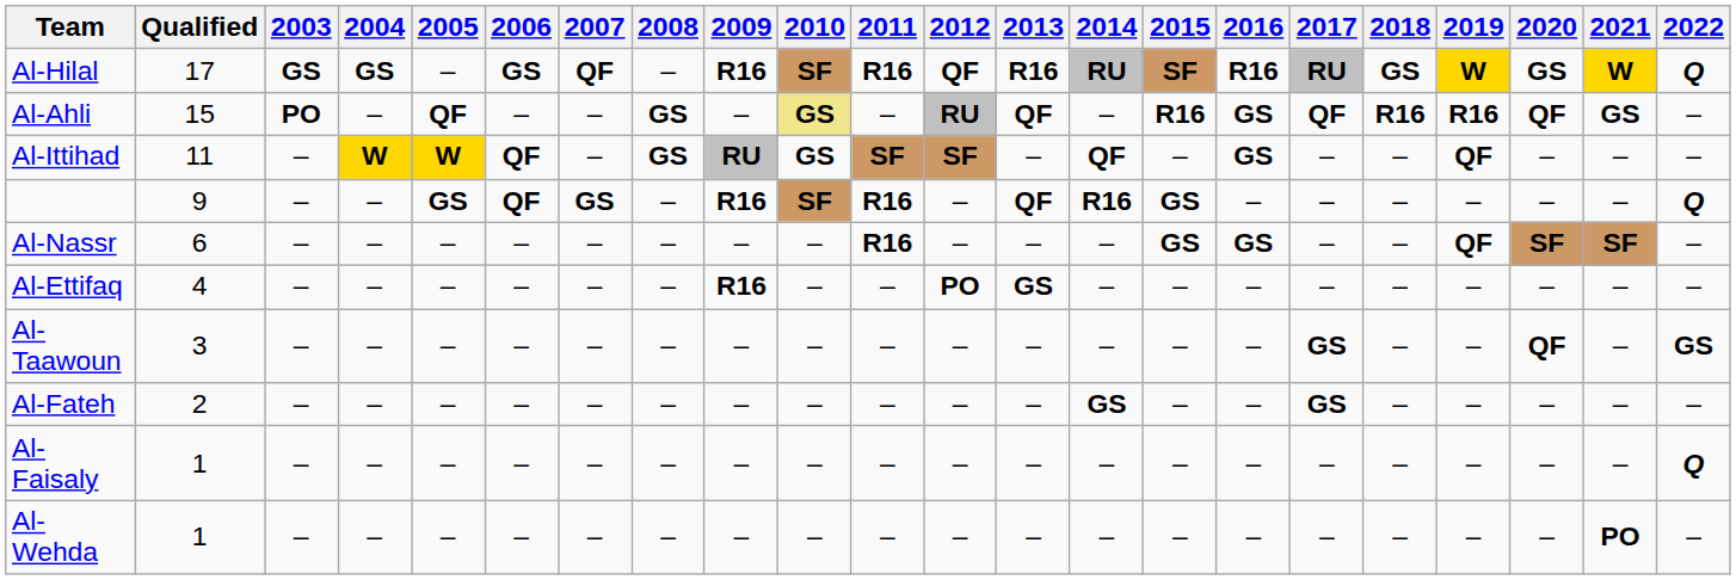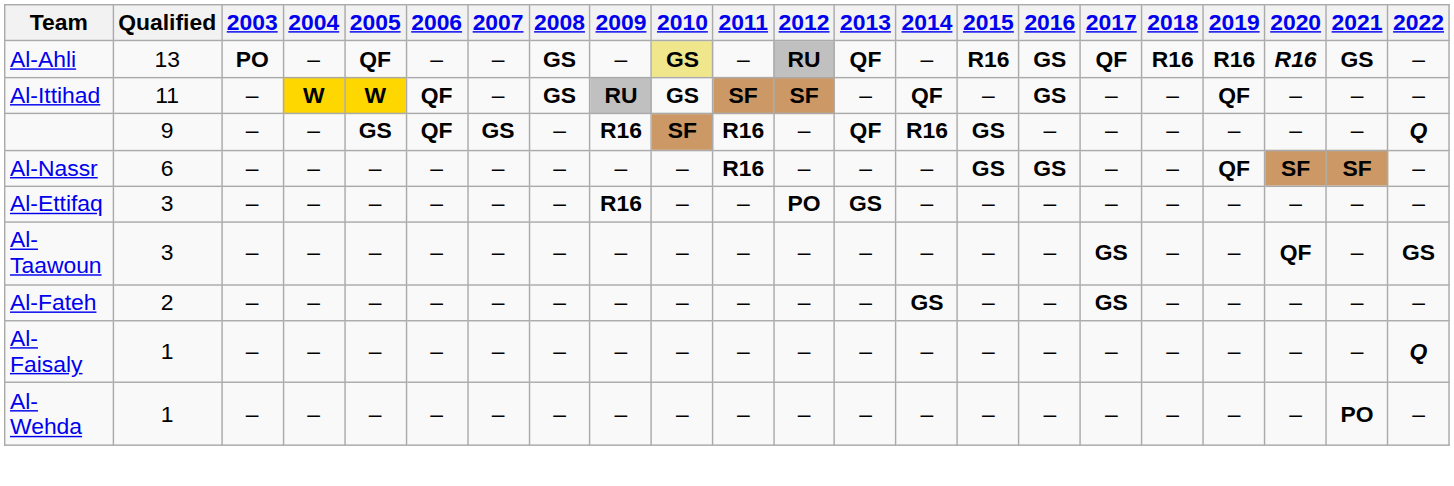- row: Al-Hilal | 17 | GS | GS | – | GS | QF | – | R16 | SF | R16 | QF | R16 | RU | SF | R16 | RU | GS | W | GS | W | Q
Al-Ahli | Qualified: 15 -> 13
Al-Ahli | 2020: QF -> R16
Al-Ettifaq | Qualified: 4 -> 3
